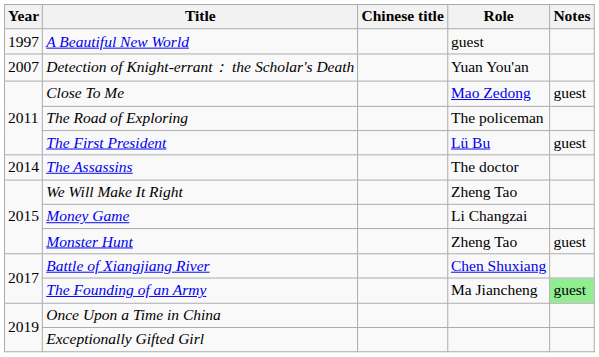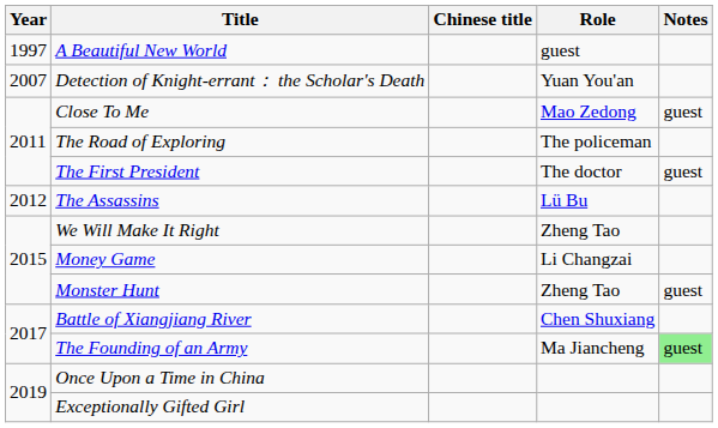The First President | Role: Lü Bu -> The doctor
The Assassins | Year: 2014 -> 2012
The Assassins | Role: The doctor -> Lü Bu
